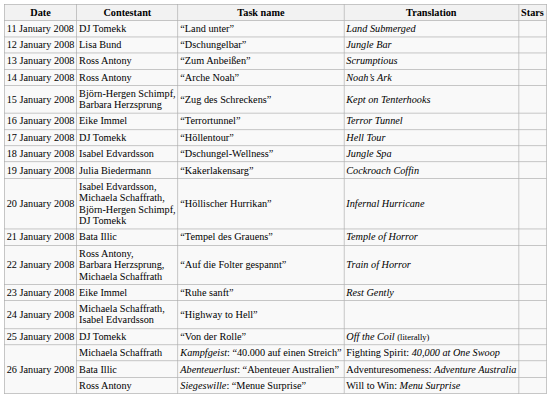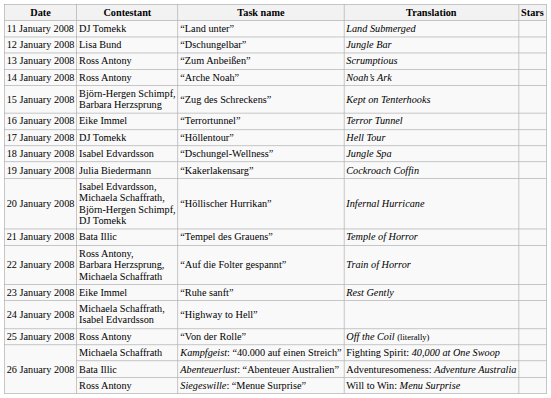“Von der Rolle” | Contestant: DJ Tomekk -> Ross Antony
